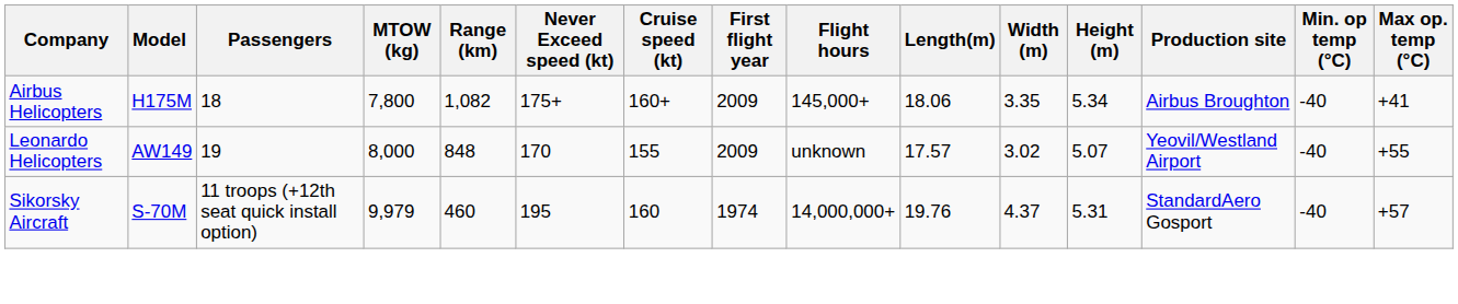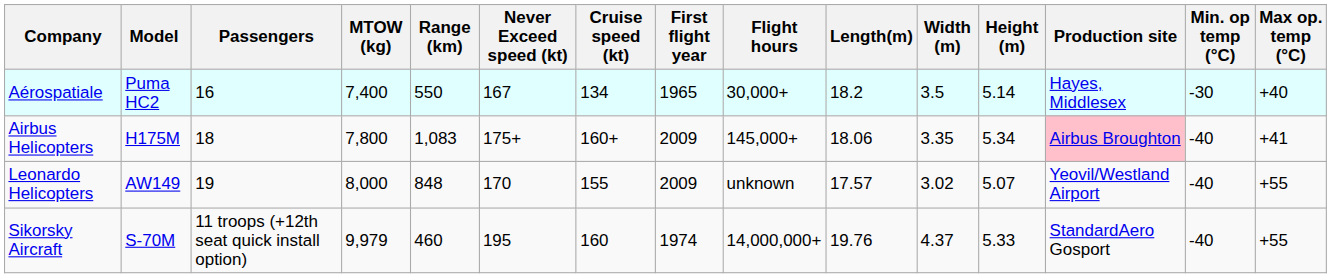+ row: Aérospatiale | Puma HC2 | 16 | 7,400 | 550 | 167 | 134 | 1965 | 30,000+ | 18.2 | 3.5 | 5.14 | Hayes, Middlesex | -30 | +40
Airbus Helicopters | Range (km): 1,082 -> 1,083
Airbus Helicopters | Production site: no background -> pink background
Sikorsky Aircraft | Height (m): 5.31 -> 5.33
Sikorsky Aircraft | Max op. temp (°C): +57 -> +55
